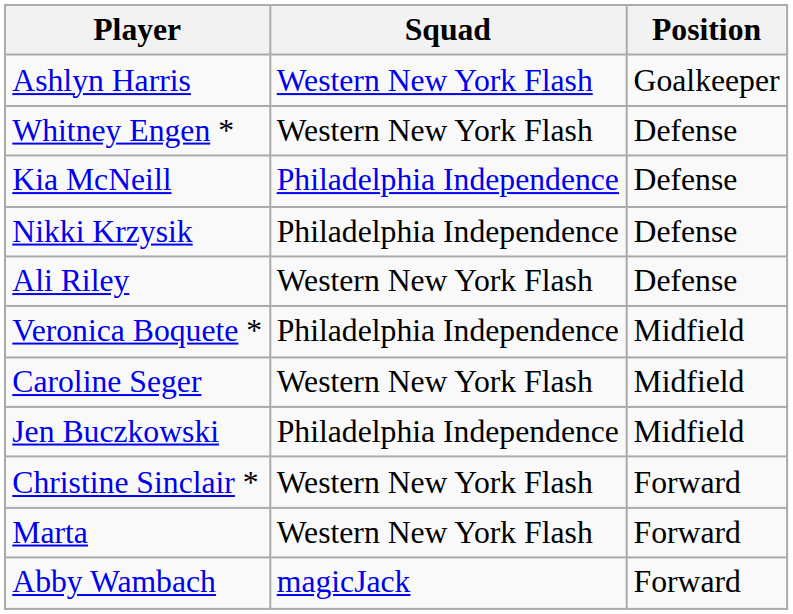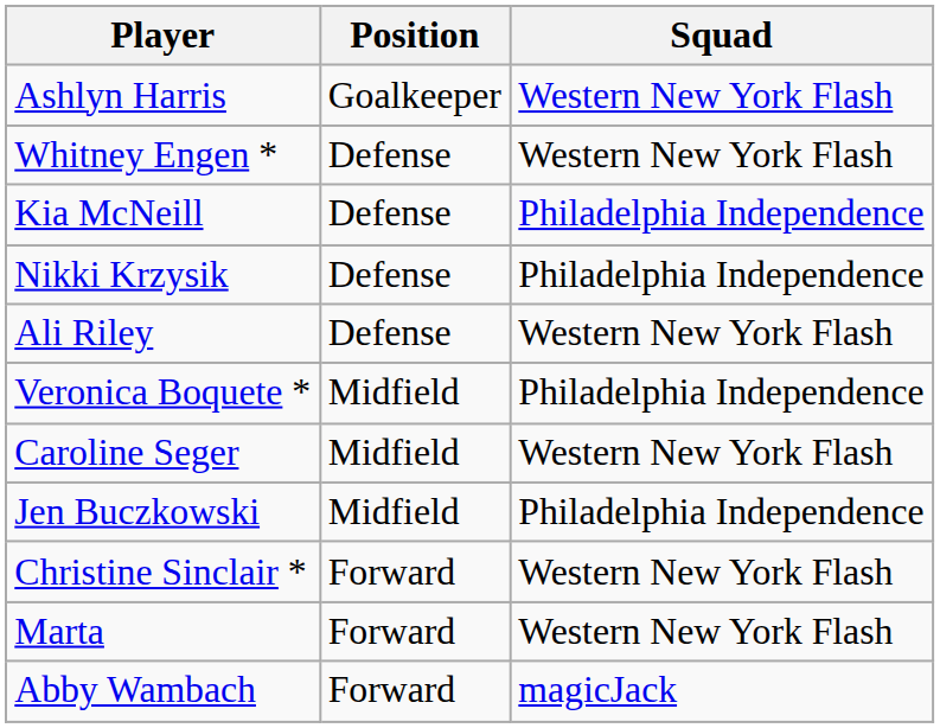columns swapped: Position <-> Squad
